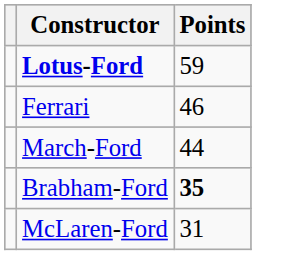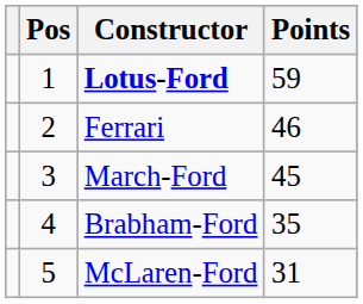+ column: Pos | 1 | 2 | 3 | 4 | 5
March-Ford | Points: 44 -> 45
Brabham-Ford | Points: bold -> normal
